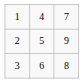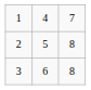2 | column 3: 9 -> 8
